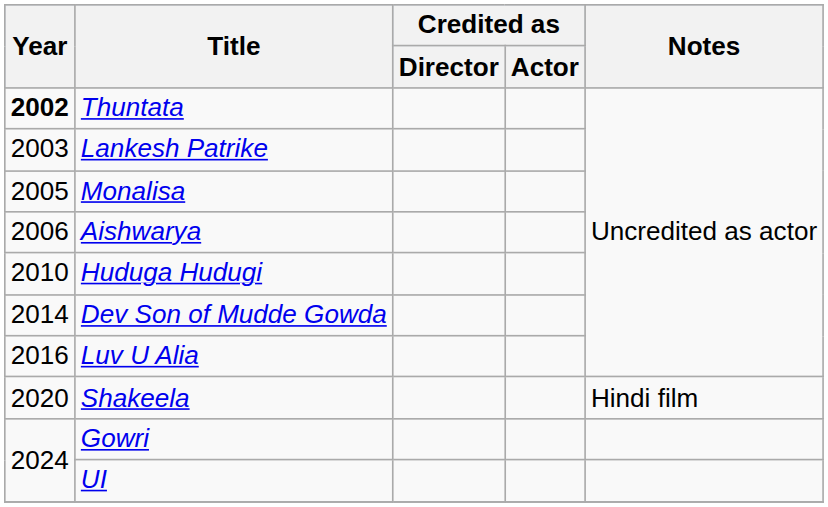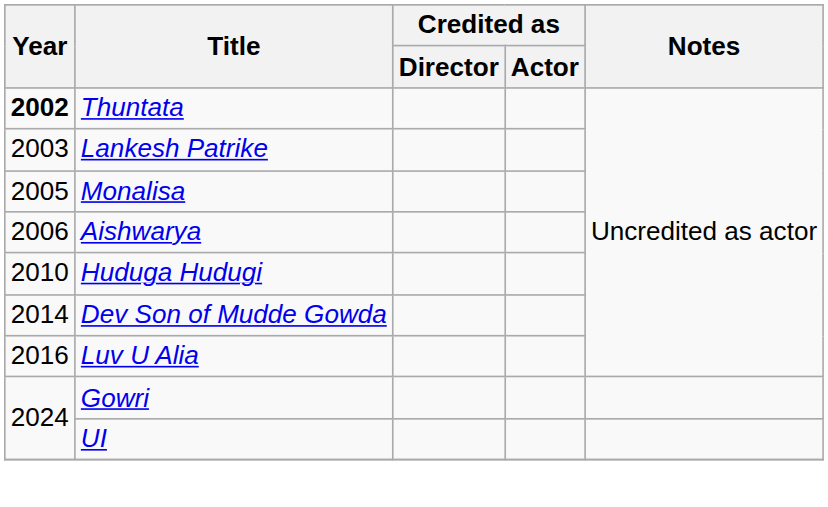- row: 2020 | Shakeela | Hindi film
